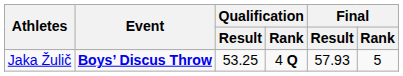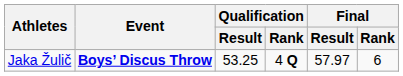Jaka Žulič | Final / Result: 57.93 -> 57.97
Jaka Žulič | Final / Rank: 5 -> 6
